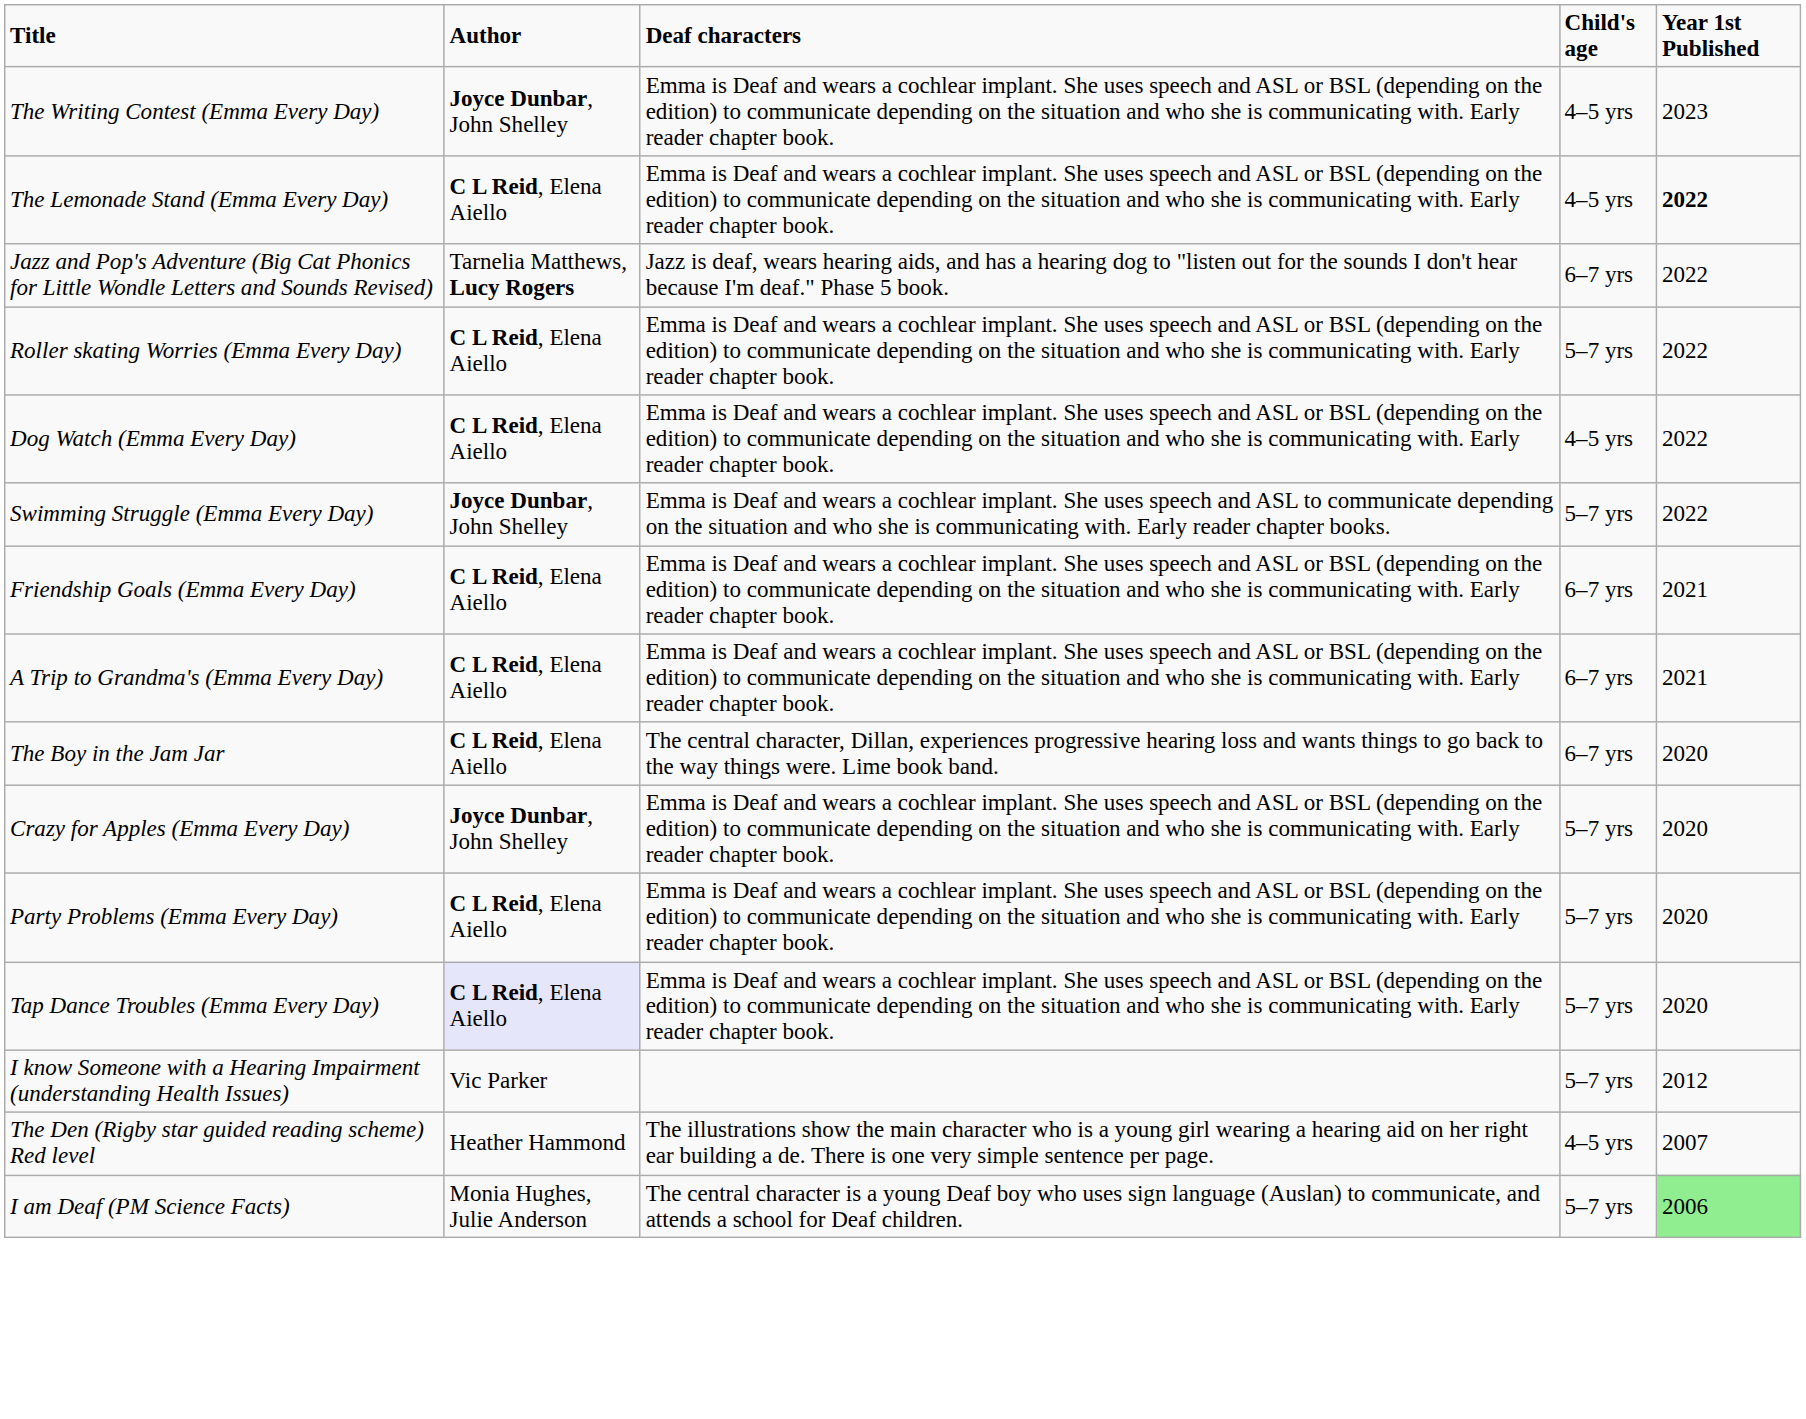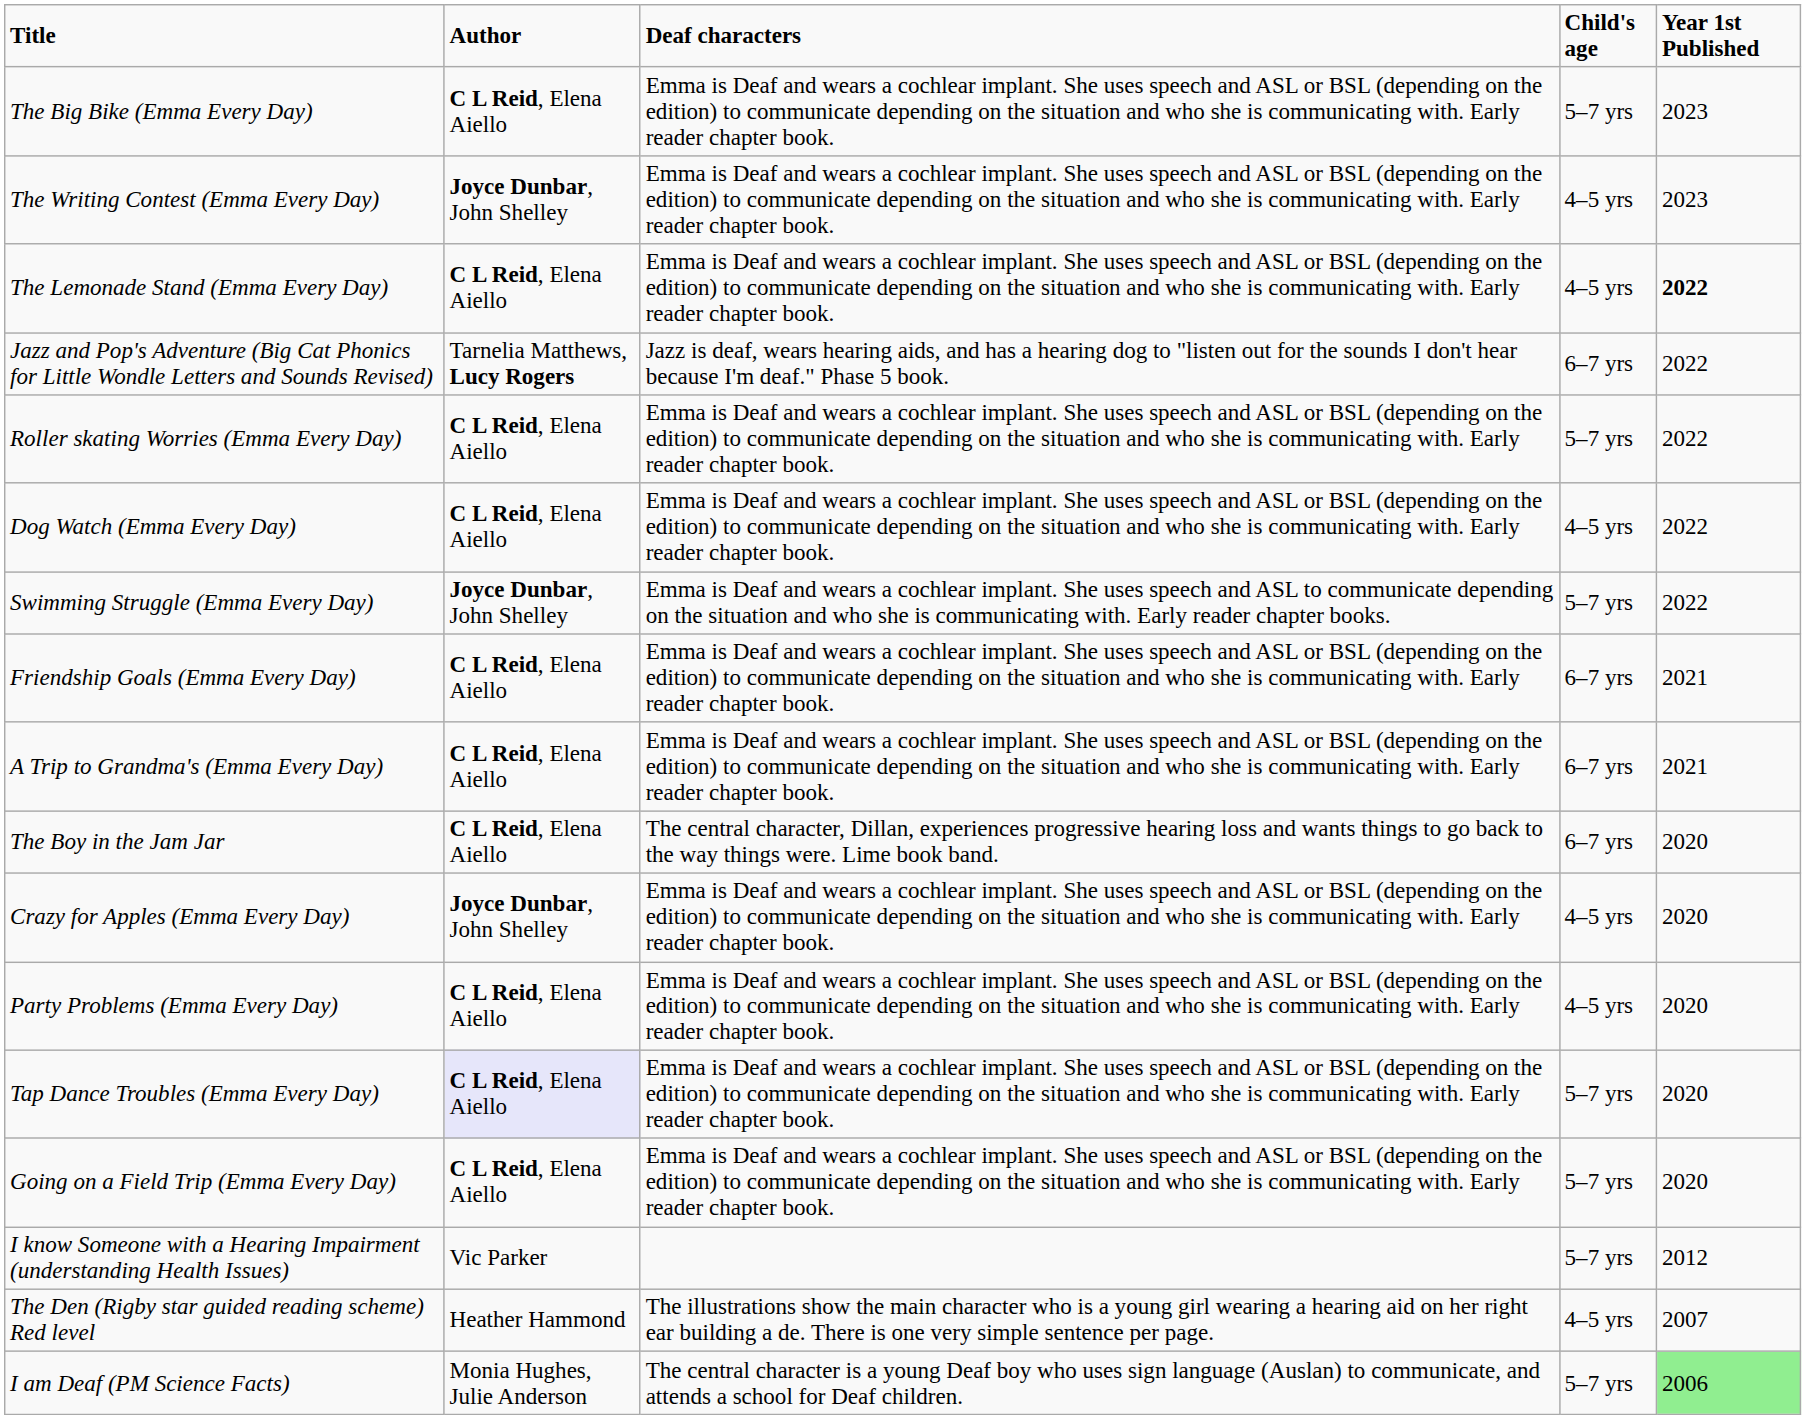+ row: The Big Bike (Emma Every Day) | C L Reid, Elena Aiello | Emma is Deaf and wears a cochlear implant. She uses speech and ASL or BSL (depending on the edition) to communicate depending on the situation and who she is communicating with. Early reader chapter book. | 5–7 yrs | 2023
Crazy for Apples (Emma Every Day) | Child's age: 5–7 yrs -> 4–5 yrs
Party Problems (Emma Every Day) | Child's age: 5–7 yrs -> 4–5 yrs
+ row: Going on a Field Trip (Emma Every Day) | C L Reid, Elena Aiello | Emma is Deaf and wears a cochlear implant. She uses speech and ASL or BSL (depending on the edition) to communicate depending on the situation and who she is communicating with. Early reader chapter book. | 5–7 yrs | 2020
